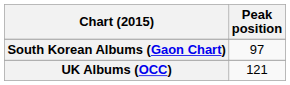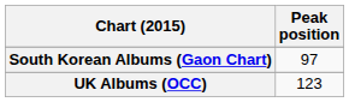UK Albums (OCC) | Peak position: 121 -> 123
